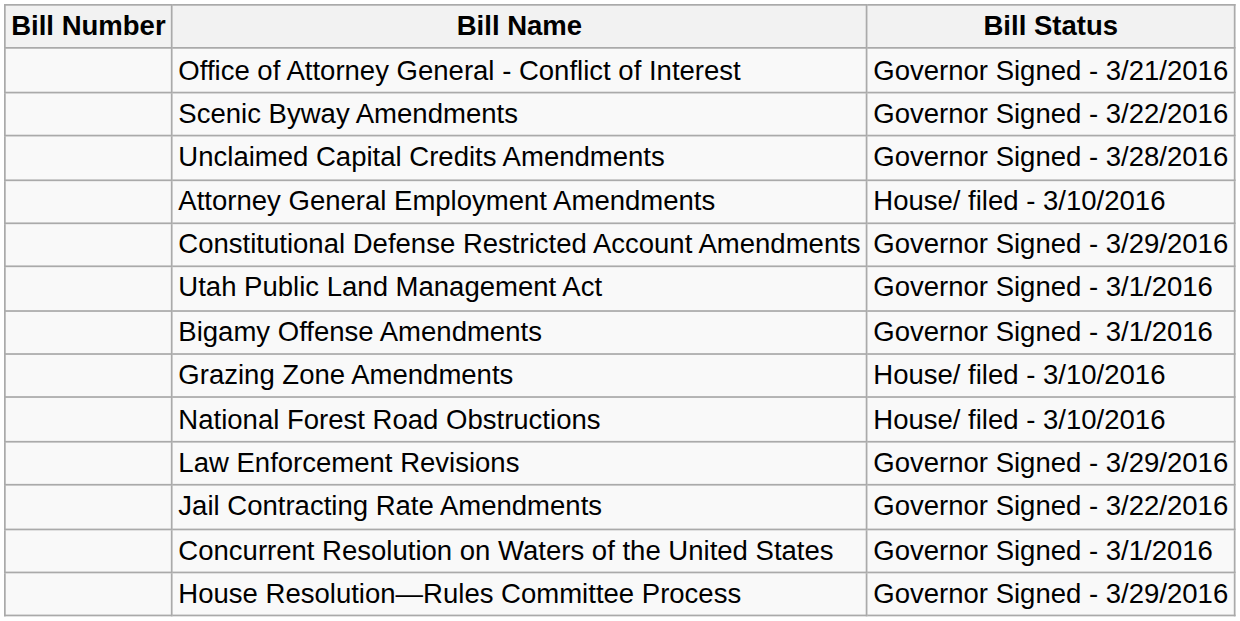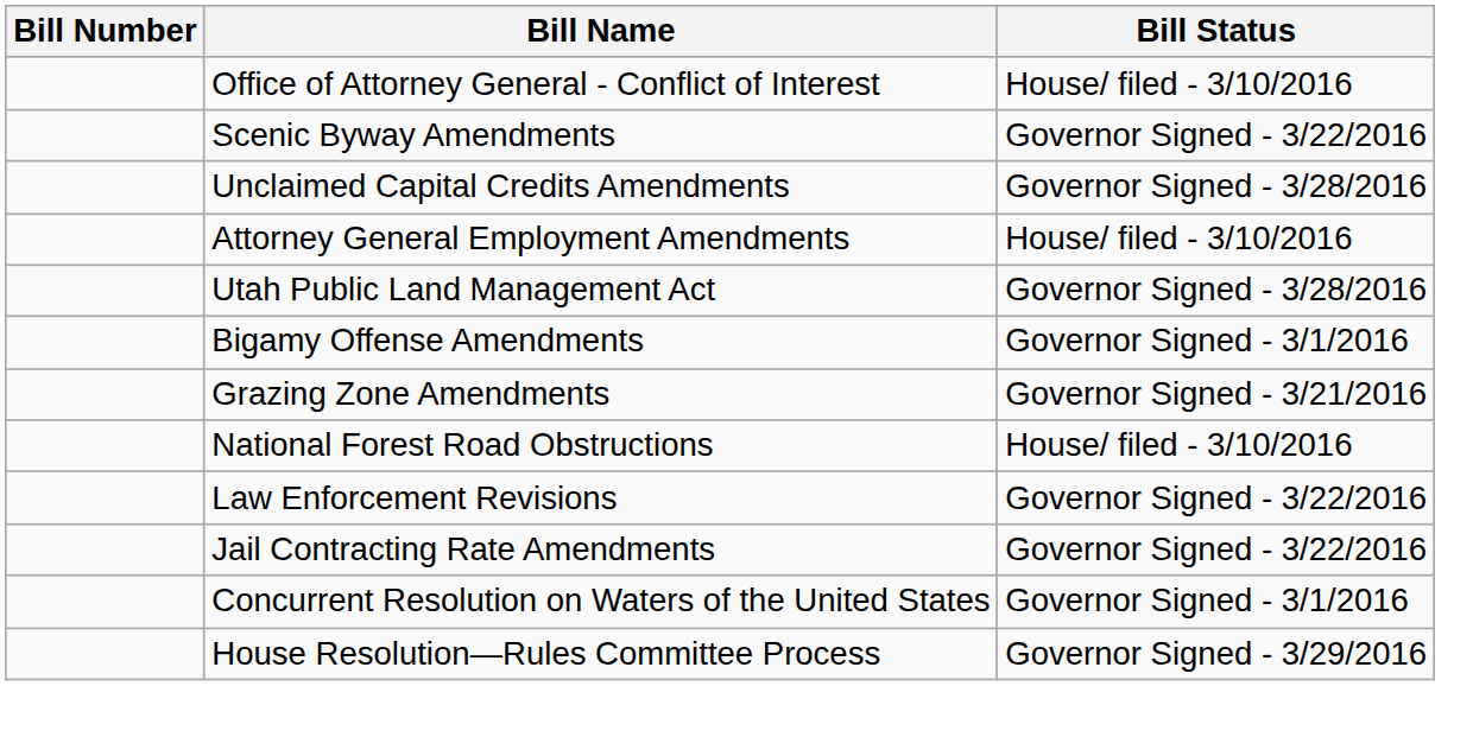Office of Attorney General - Conflict of Interest | Bill Status: Governor Signed - 3/21/2016 -> House/ filed - 3/10/2016
- row: Constitutional Defense Restricted Account Amendments | Governor Signed - 3/29/2016
Utah Public Land Management Act | Bill Status: Governor Signed - 3/1/2016 -> Governor Signed - 3/28/2016
Grazing Zone Amendments | Bill Status: House/ filed - 3/10/2016 -> Governor Signed - 3/21/2016
Law Enforcement Revisions | Bill Status: Governor Signed - 3/29/2016 -> Governor Signed - 3/22/2016
